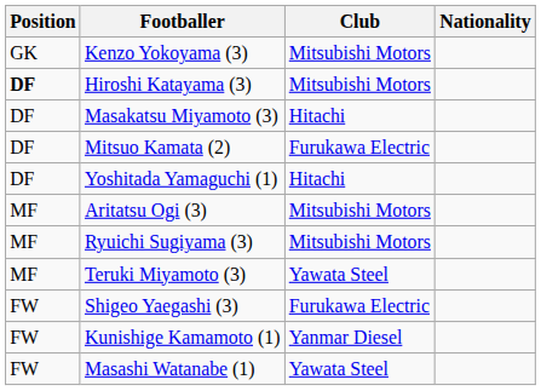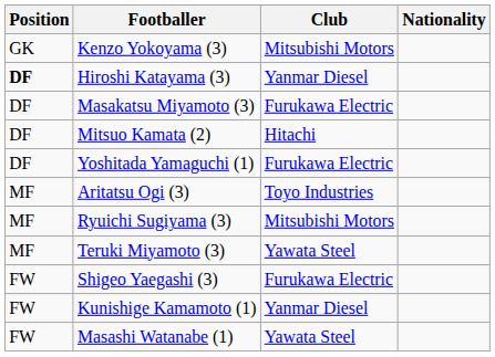Hiroshi Katayama (3) | Club: Mitsubishi Motors -> Yanmar Diesel
Masakatsu Miyamoto (3) | Club: Hitachi -> Furukawa Electric
Mitsuo Kamata (2) | Club: Furukawa Electric -> Hitachi
Yoshitada Yamaguchi (1) | Club: Hitachi -> Furukawa Electric
Aritatsu Ogi (3) | Club: Mitsubishi Motors -> Toyo Industries
